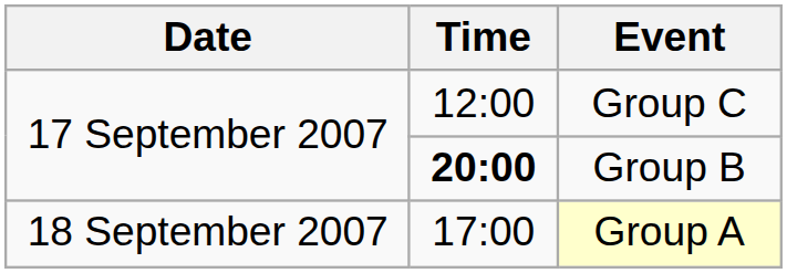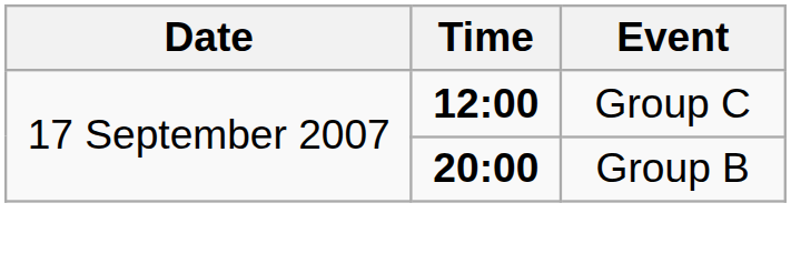Group C | Time: normal -> bold
- row: 18 September 2007 | 17:00 | Group A
